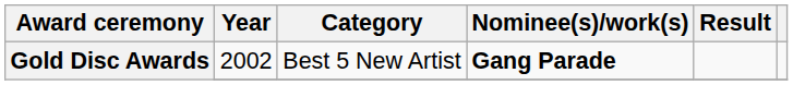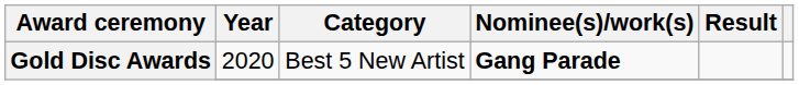Gold Disc Awards / Best 5 New Artist | Year: 2002 -> 2020
